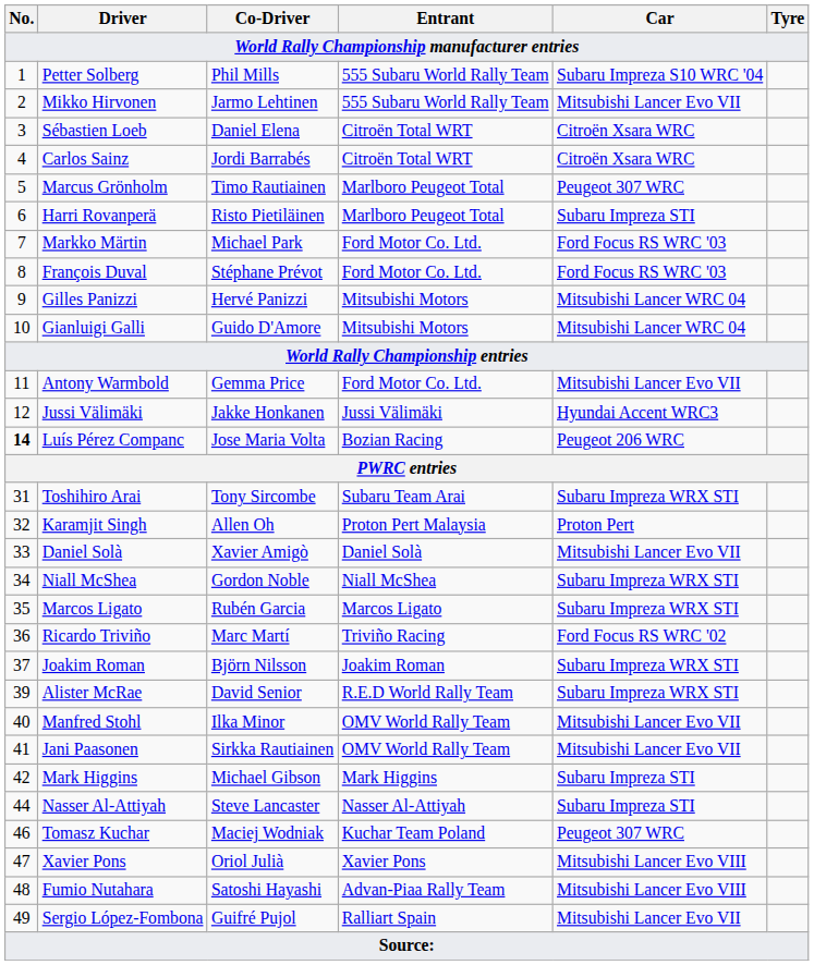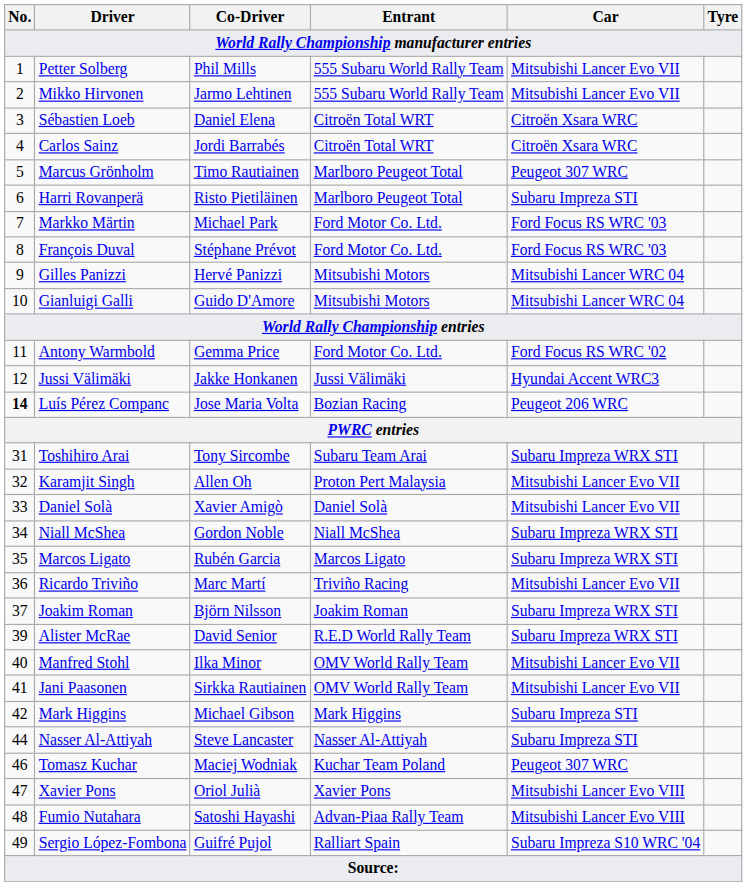Petter Solberg | Car: Subaru Impreza S10 WRC '04 -> Mitsubishi Lancer Evo VII
Antony Warmbold | Car: Mitsubishi Lancer Evo VII -> Ford Focus RS WRC '02
Karamjit Singh | Car: Proton Pert -> Mitsubishi Lancer Evo VII
Ricardo Triviño | Car: Ford Focus RS WRC '02 -> Mitsubishi Lancer Evo VII
Sergio López-Fombona | Car: Mitsubishi Lancer Evo VII -> Subaru Impreza S10 WRC '04
